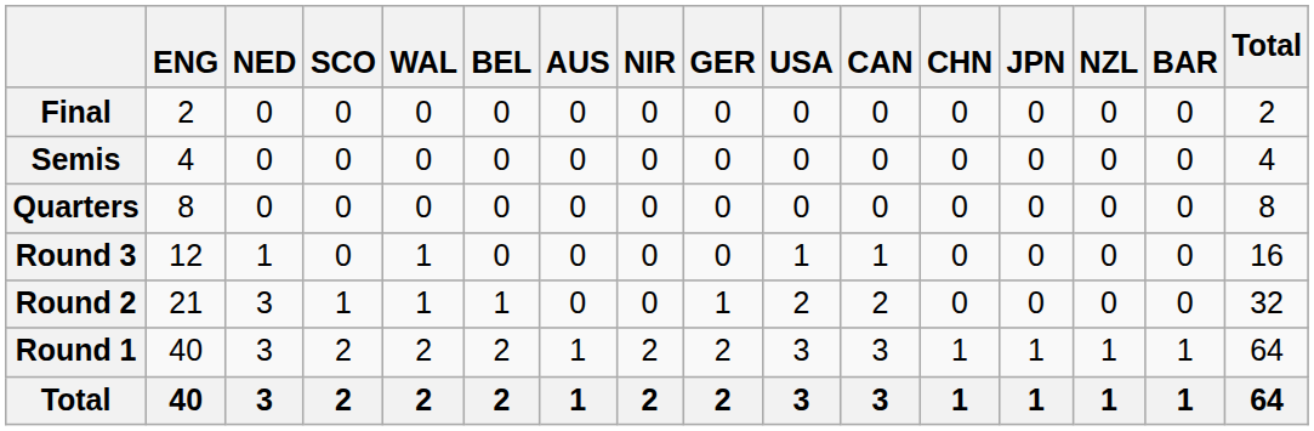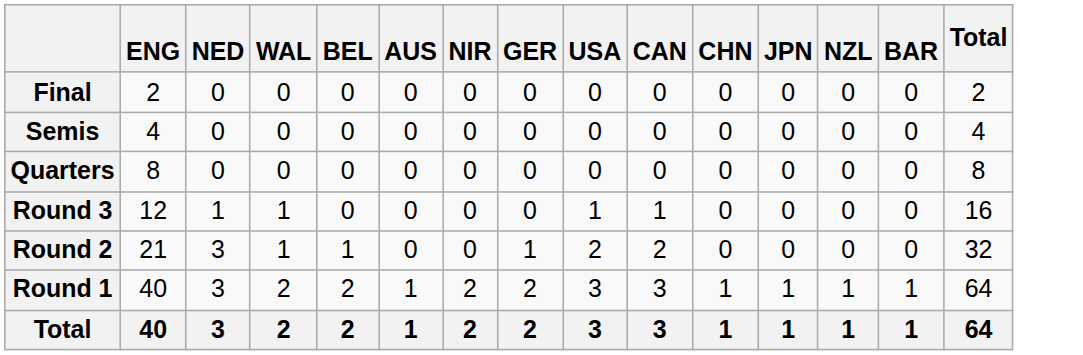- column: SCO | 0 | 0 | 0 | 0 | 1 | 2 | 2
